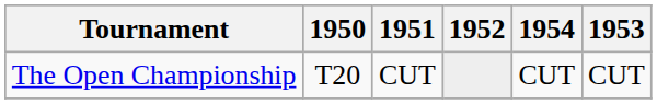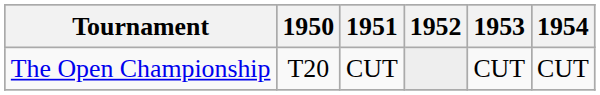columns swapped: 1953 <-> 1954
